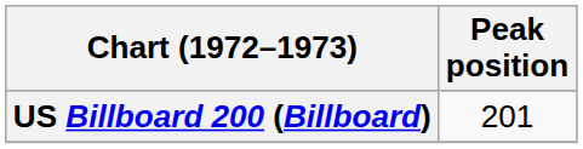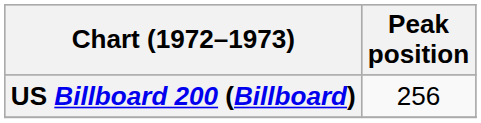US Billboard 200 (Billboard) | Peak position: 201 -> 256
